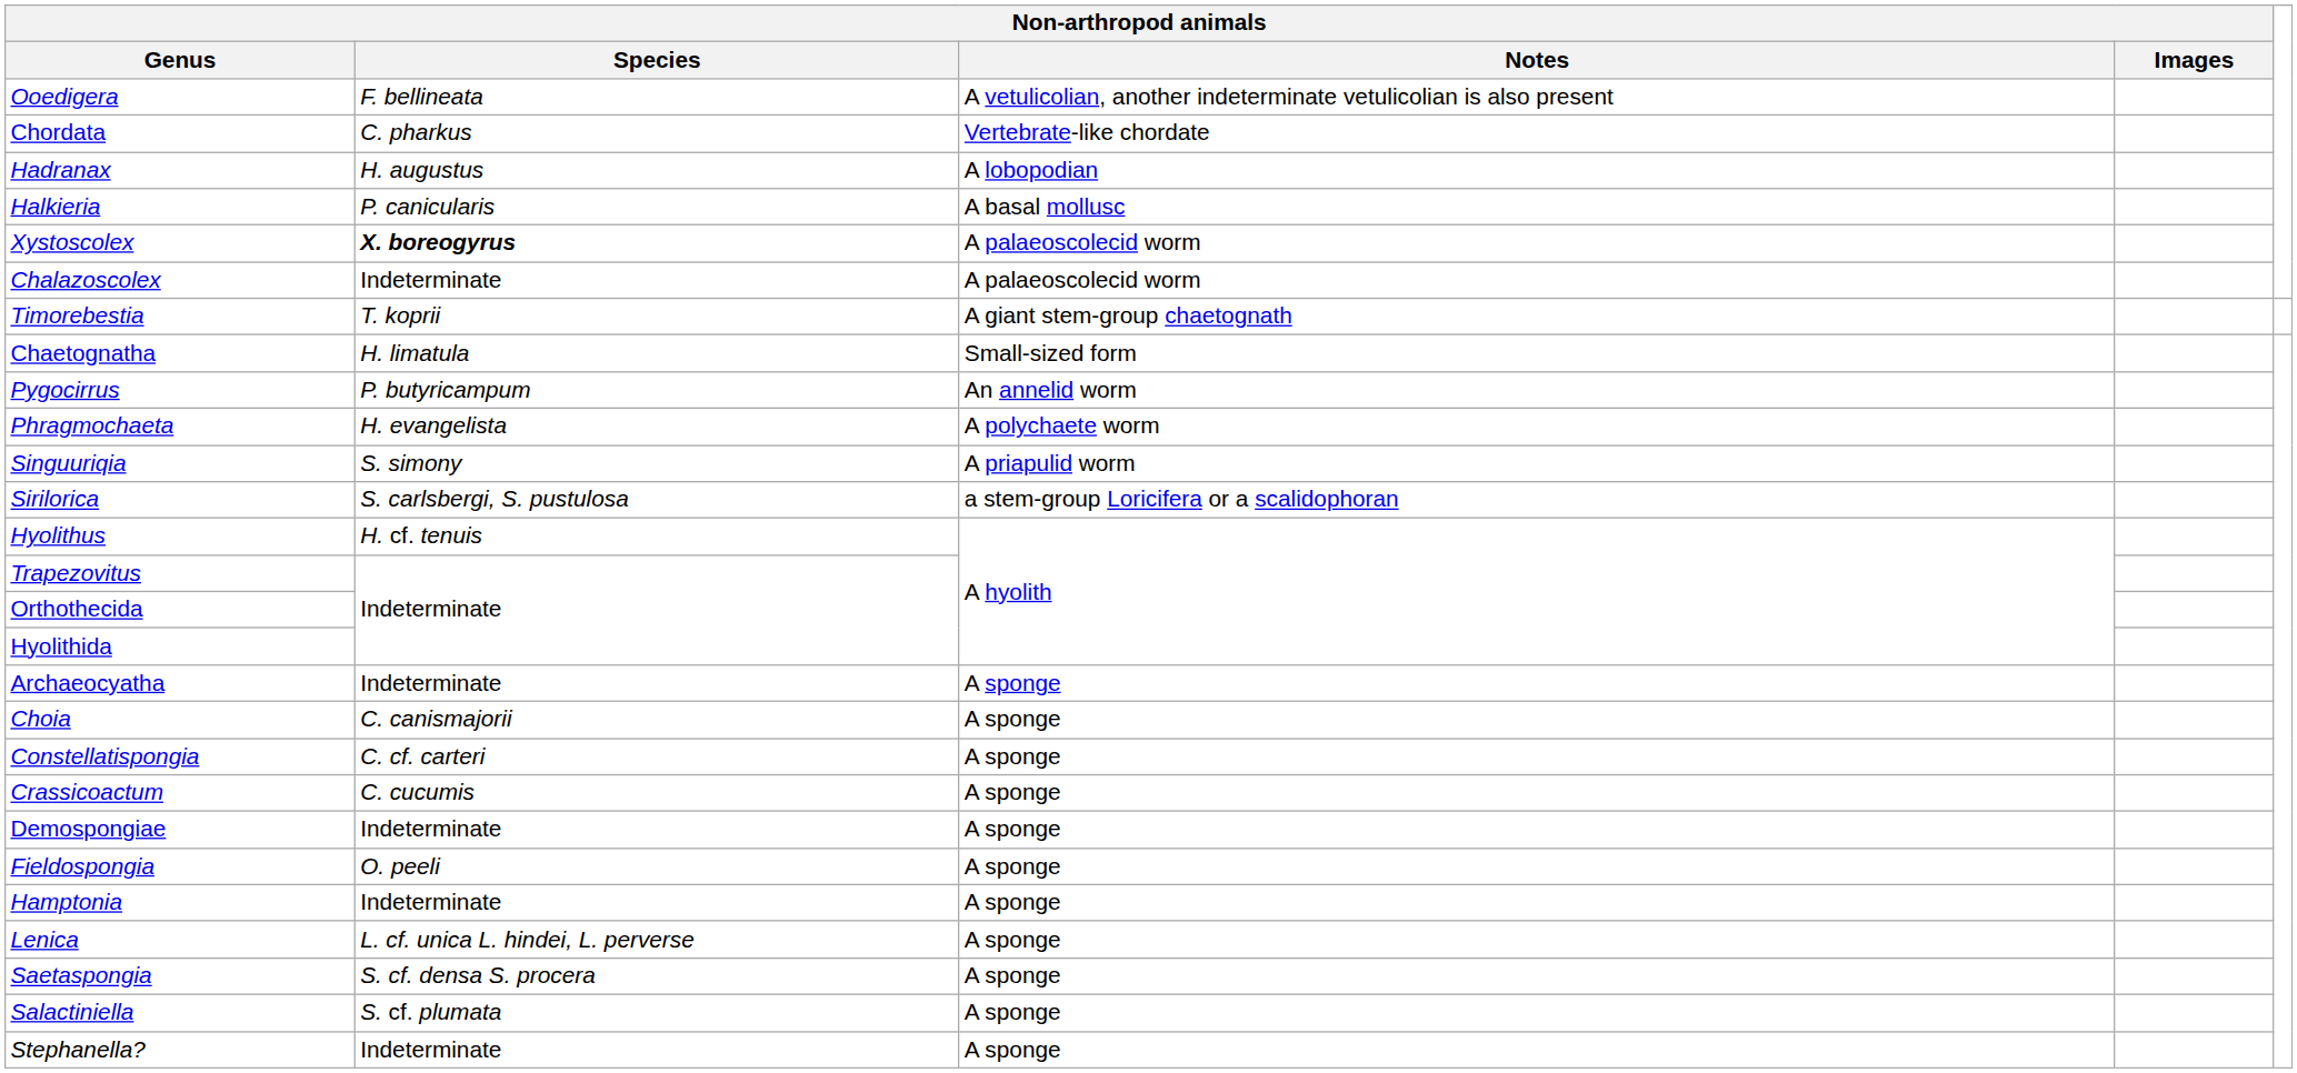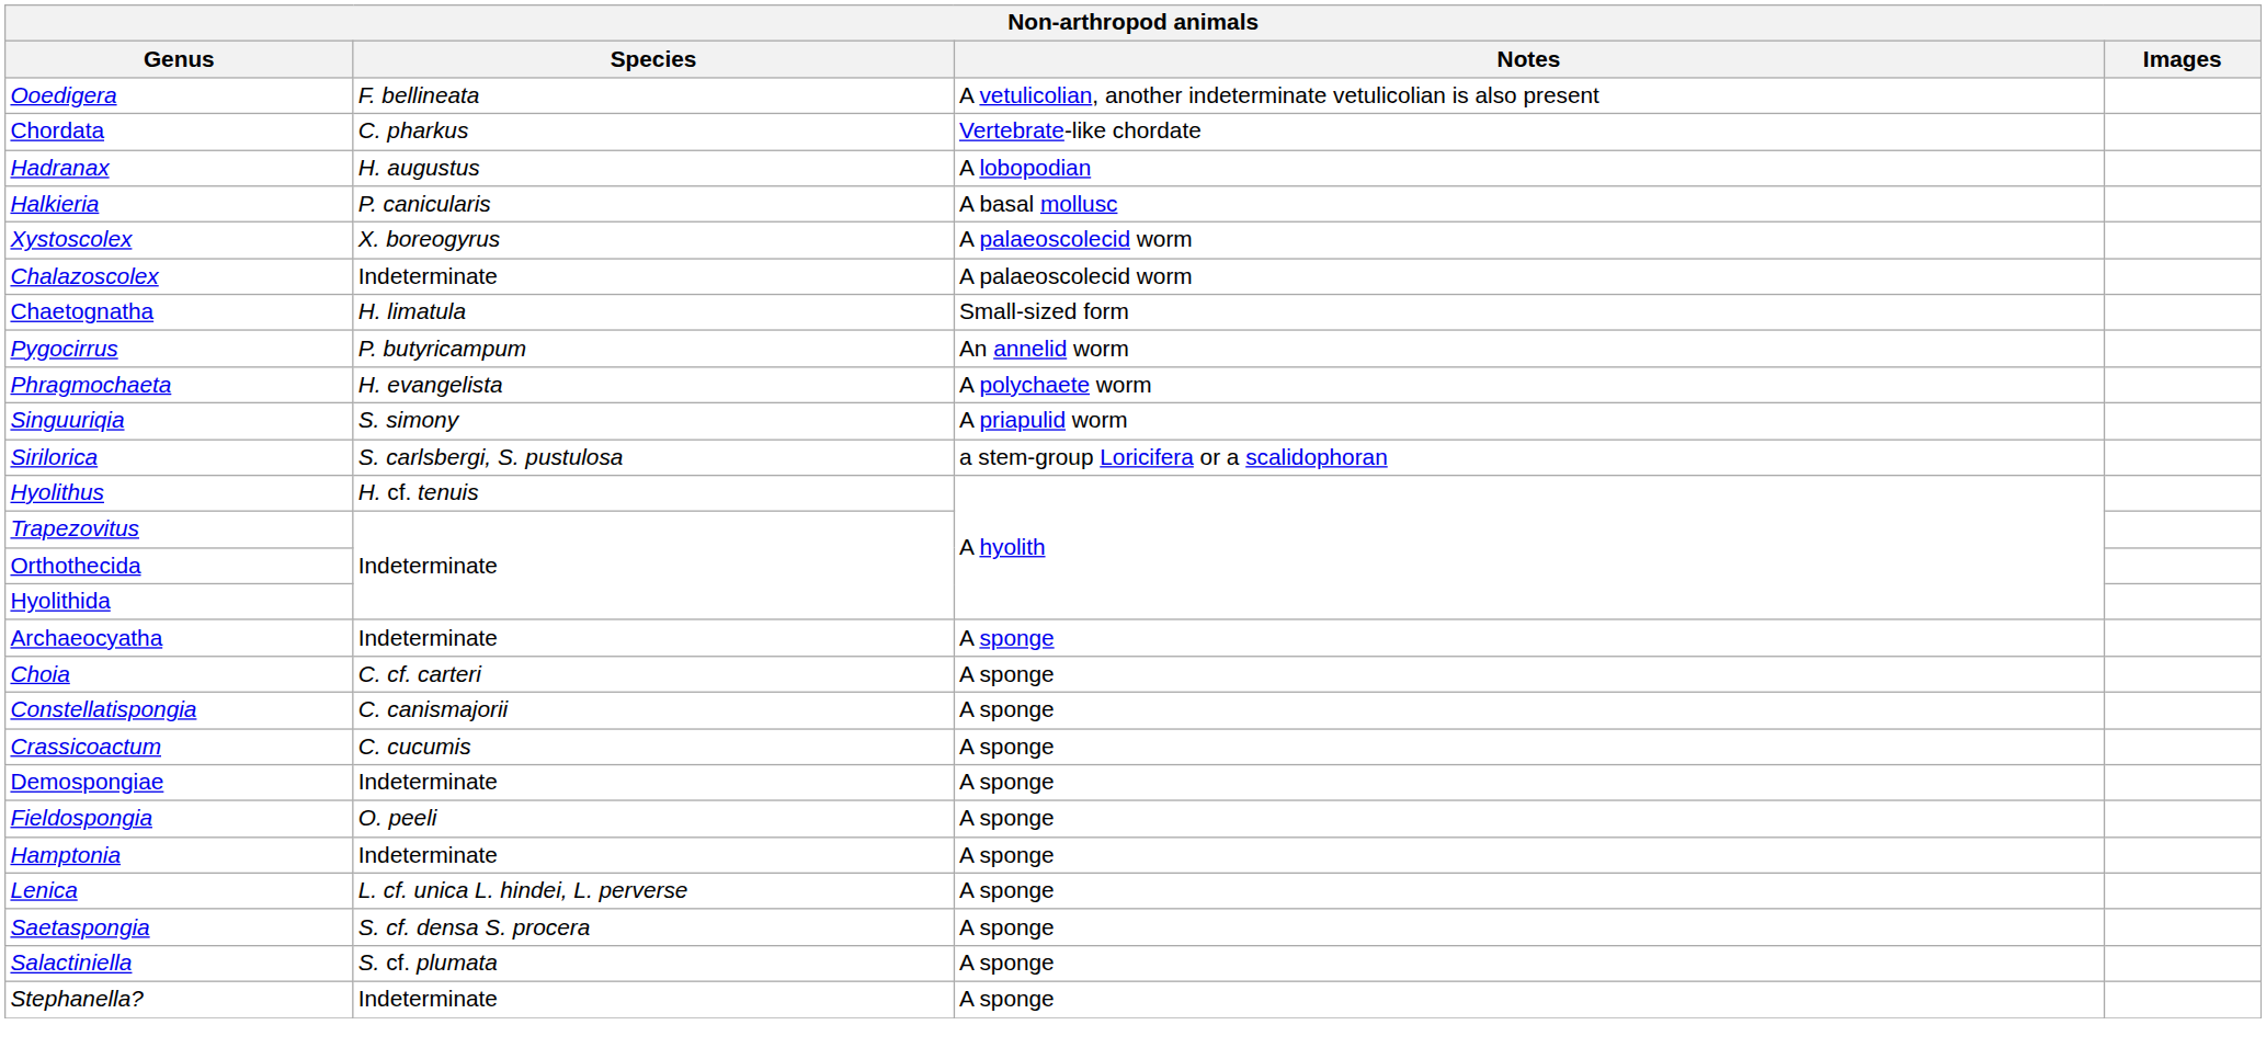Xystoscolex | Non-arthropod animals / Species: bold -> normal
- row: Timorebestia | T. koprii | A giant stem-group chaetognath
Choia | Non-arthropod animals / Species: C. canismajorii -> C. cf. carteri
Constellatispongia | Non-arthropod animals / Species: C. cf. carteri -> C. canismajorii
